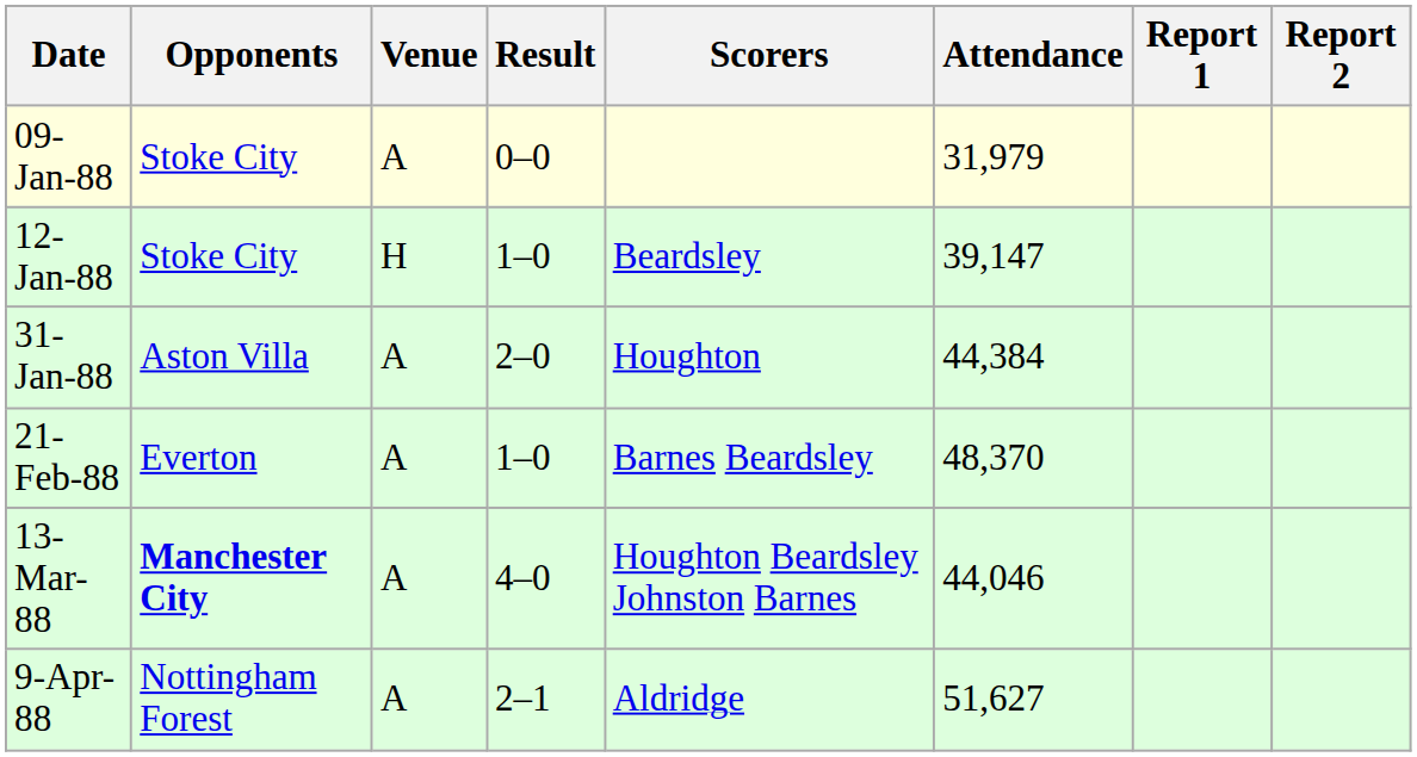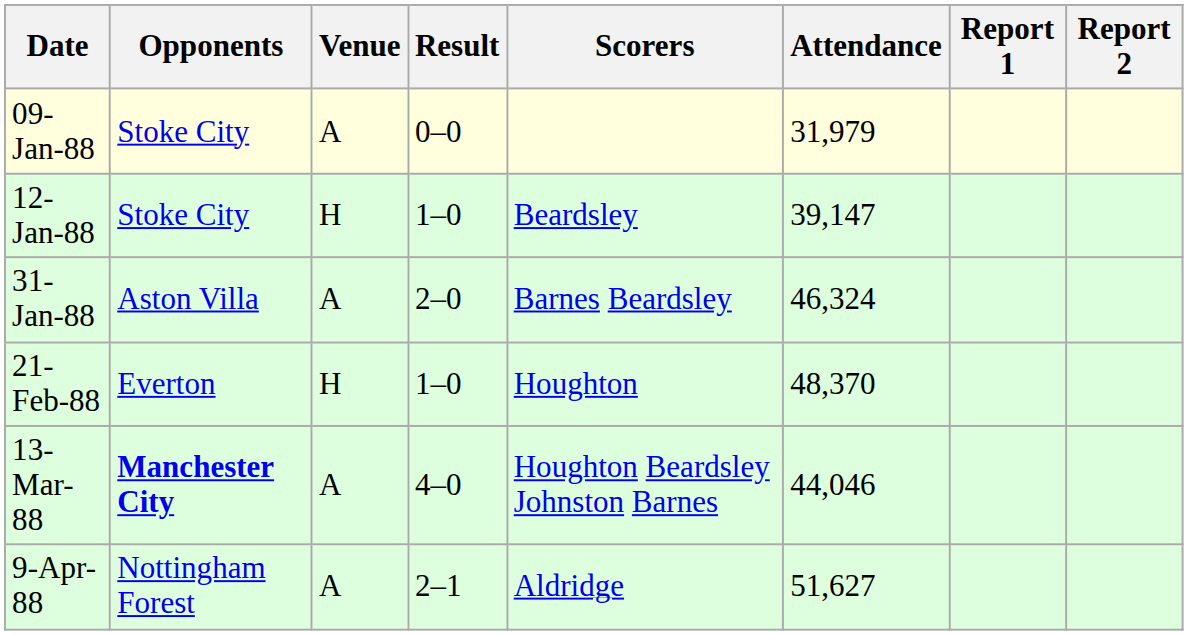31-Jan-88 | Scorers: Houghton -> Barnes Beardsley
31-Jan-88 | Attendance: 44,384 -> 46,324
21-Feb-88 | Venue: A -> H
21-Feb-88 | Scorers: Barnes Beardsley -> Houghton
